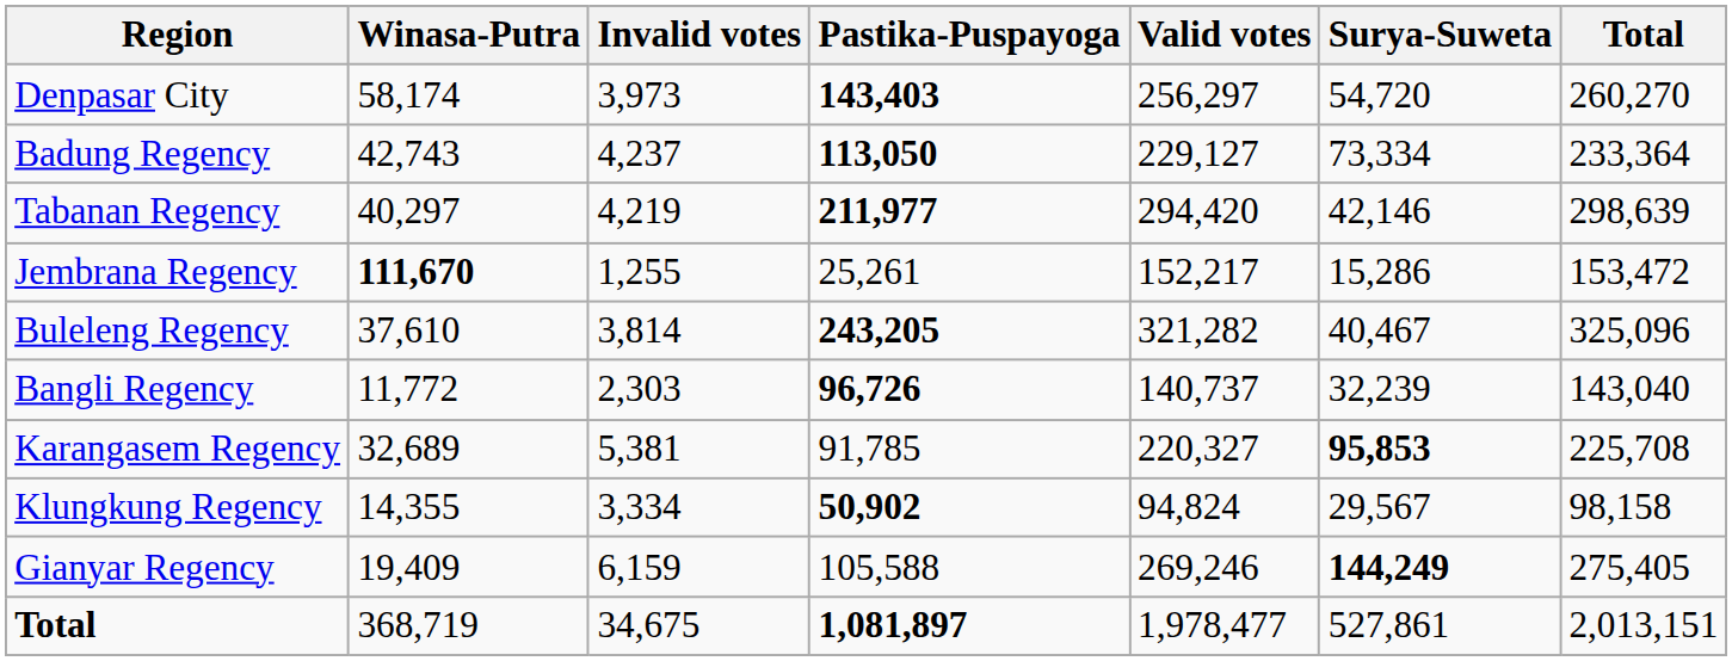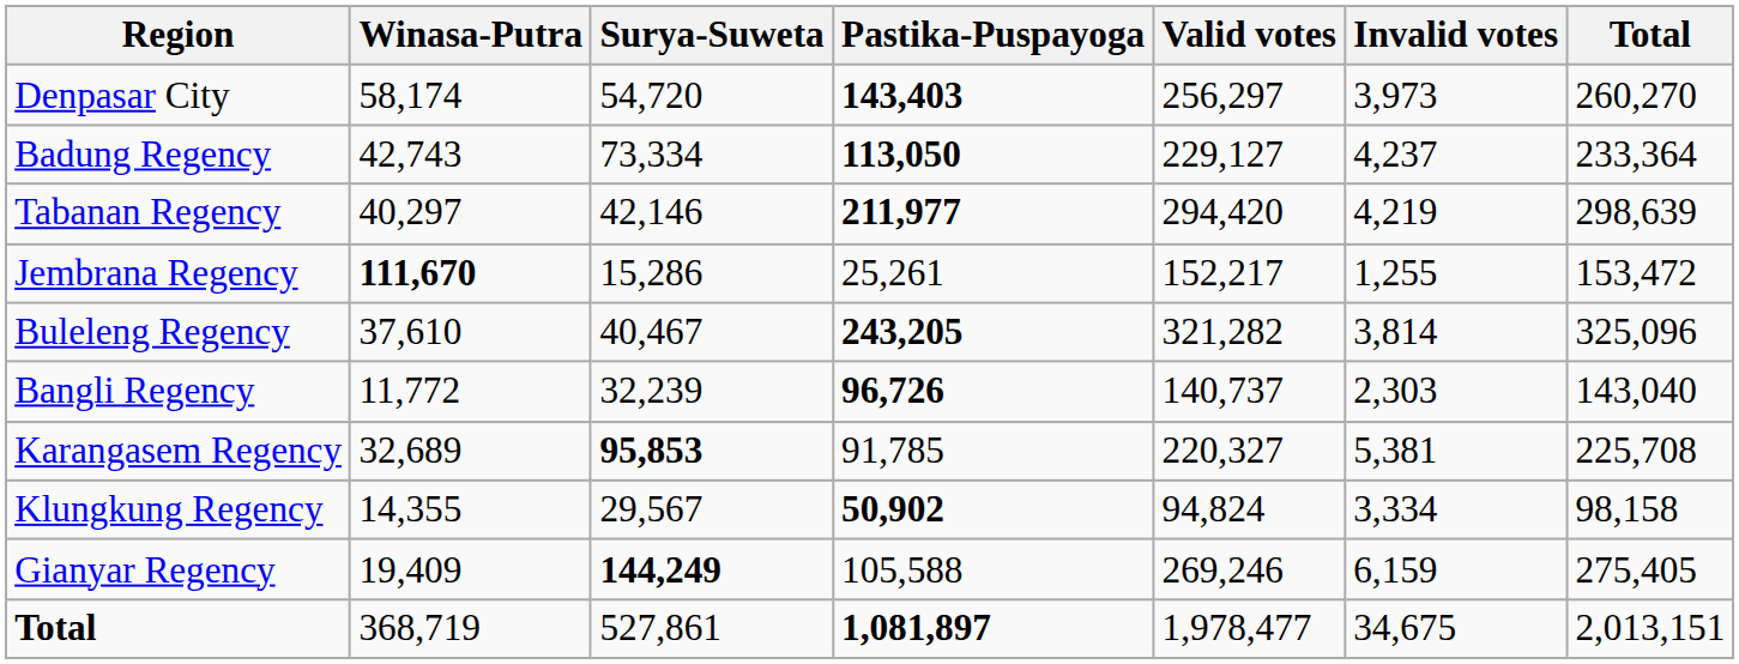columns swapped: Surya-Suweta <-> Invalid votes
